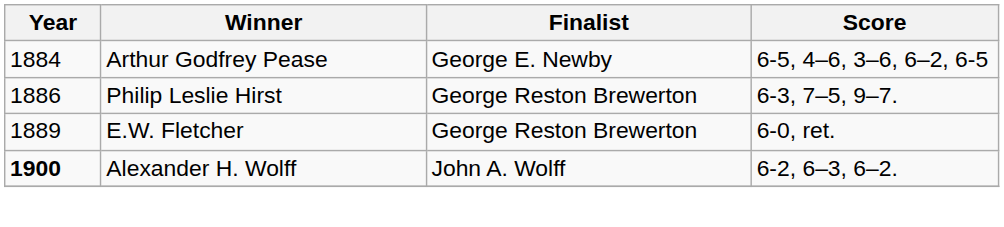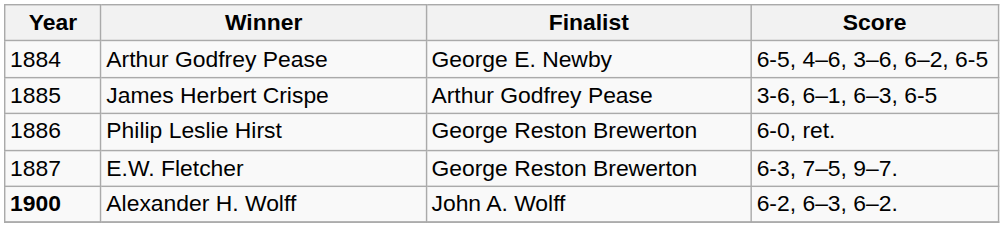+ row: 1885 | James Herbert Crispe | Arthur Godfrey Pease | 3-6, 6–1, 6–3, 6-5
Philip Leslie Hirst | Score: 6-3, 7–5, 9–7. -> 6-0, ret.
E.W. Fletcher | Year: 1889 -> 1887
E.W. Fletcher | Score: 6-0, ret. -> 6-3, 7–5, 9–7.
